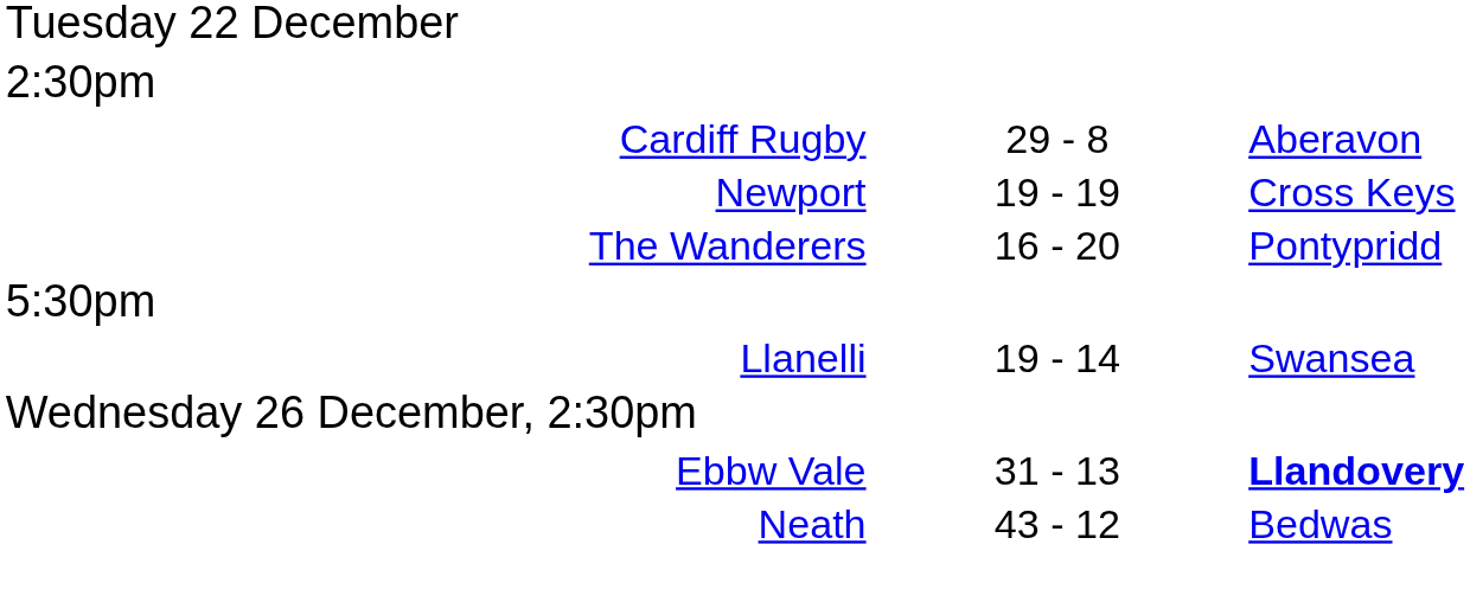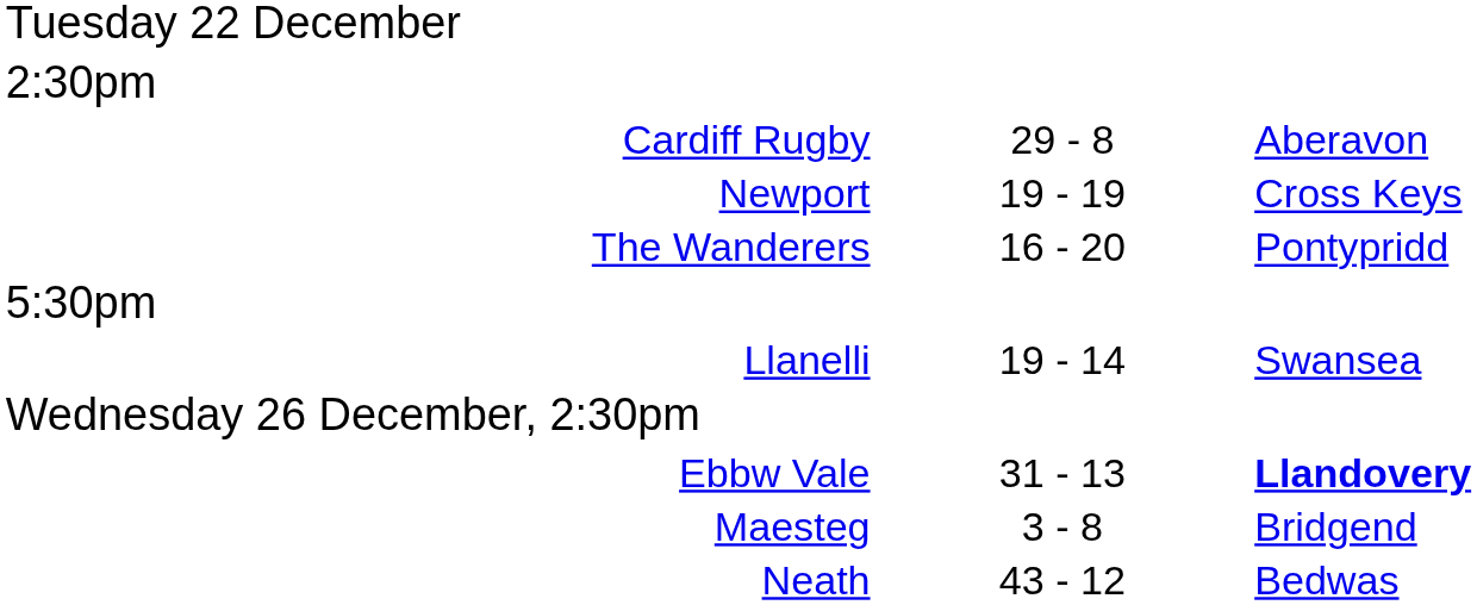+ row: Maesteg | 3 - 8 | Bridgend
